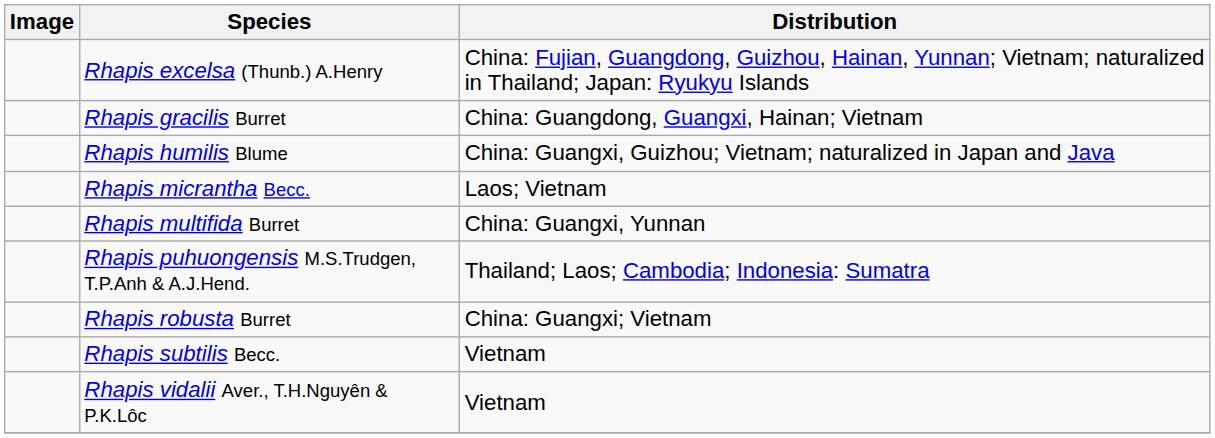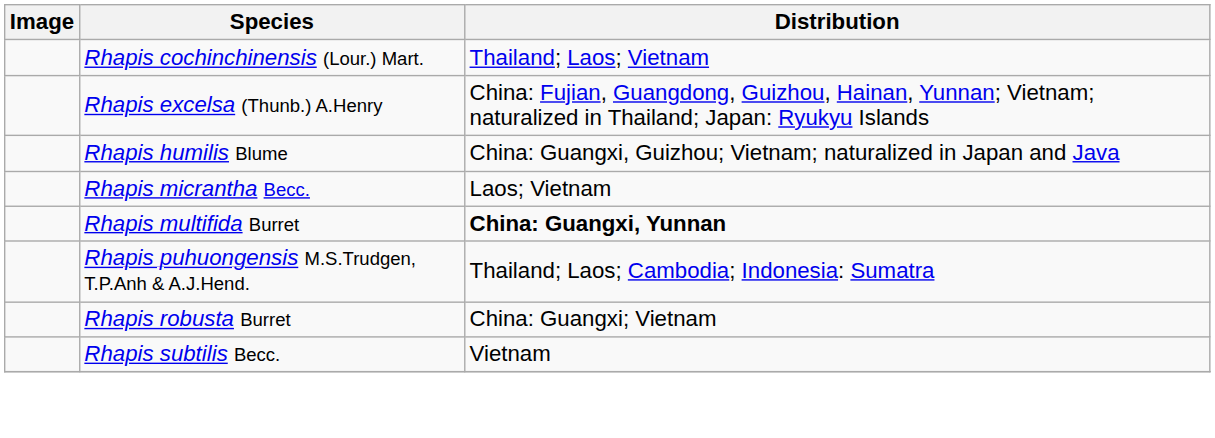+ row: Rhapis cochinchinensis (Lour.) Mart. | Thailand; Laos; Vietnam
- row: Rhapis gracilis Burret | China: Guangdong, Guangxi, Hainan; Vietnam
Rhapis multifida Burret | Distribution: normal -> bold
- row: Rhapis vidalii Aver., T.H.Nguyên & P.K.Lôc | Vietnam
